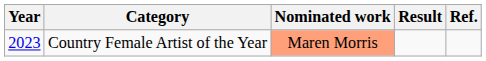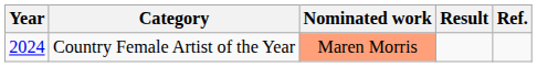Country Female Artist of the Year | Year: 2023 -> 2024
